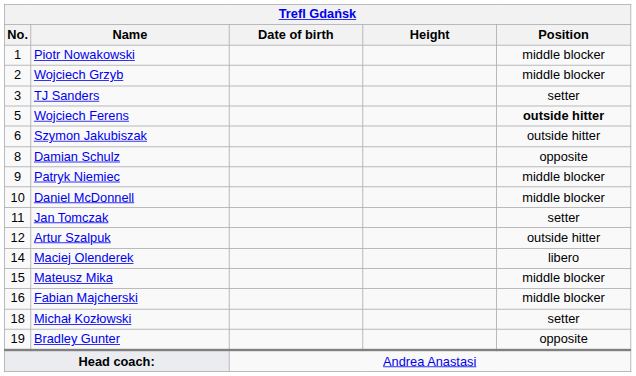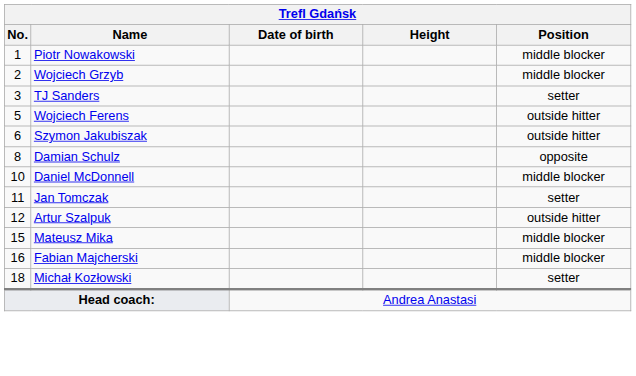Wojciech Ferens | Position: bold -> normal
- row: 9 | Patryk Niemiec | middle blocker
- row: 14 | Maciej Olenderek | libero
- row: 19 | Bradley Gunter | opposite
